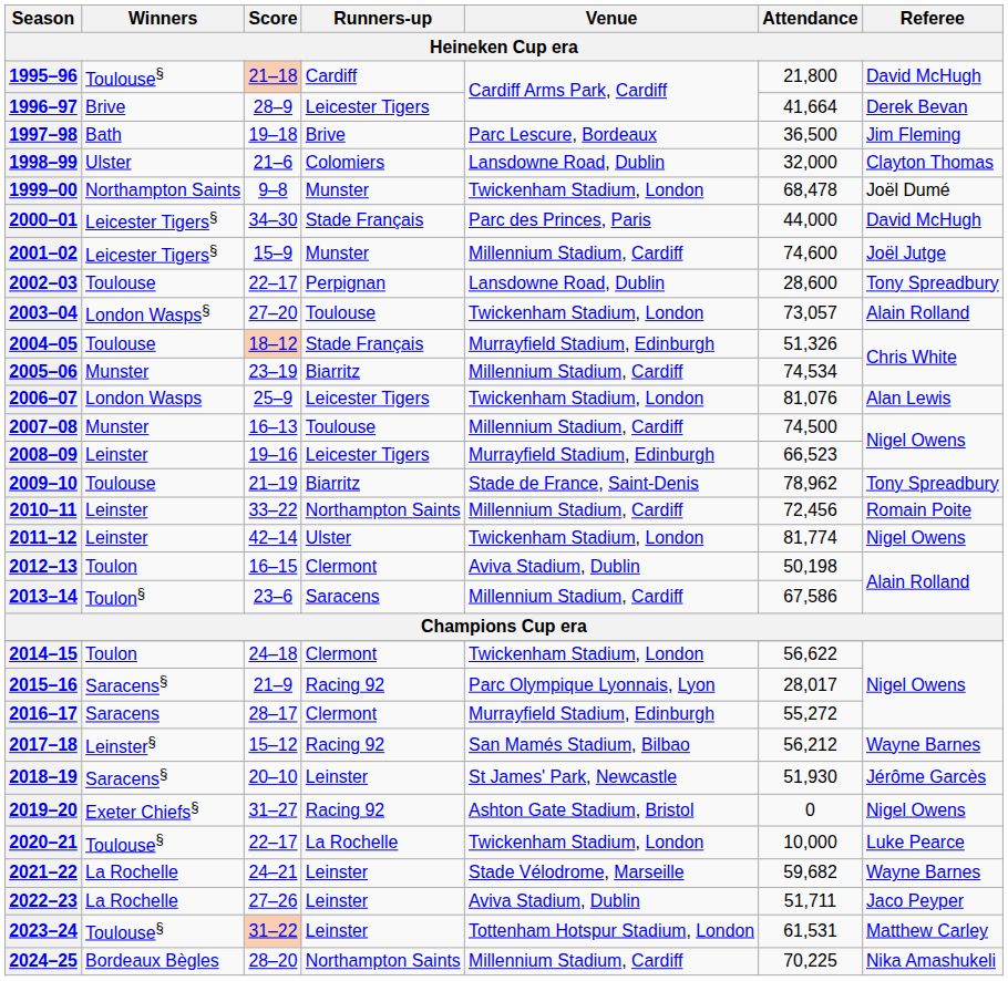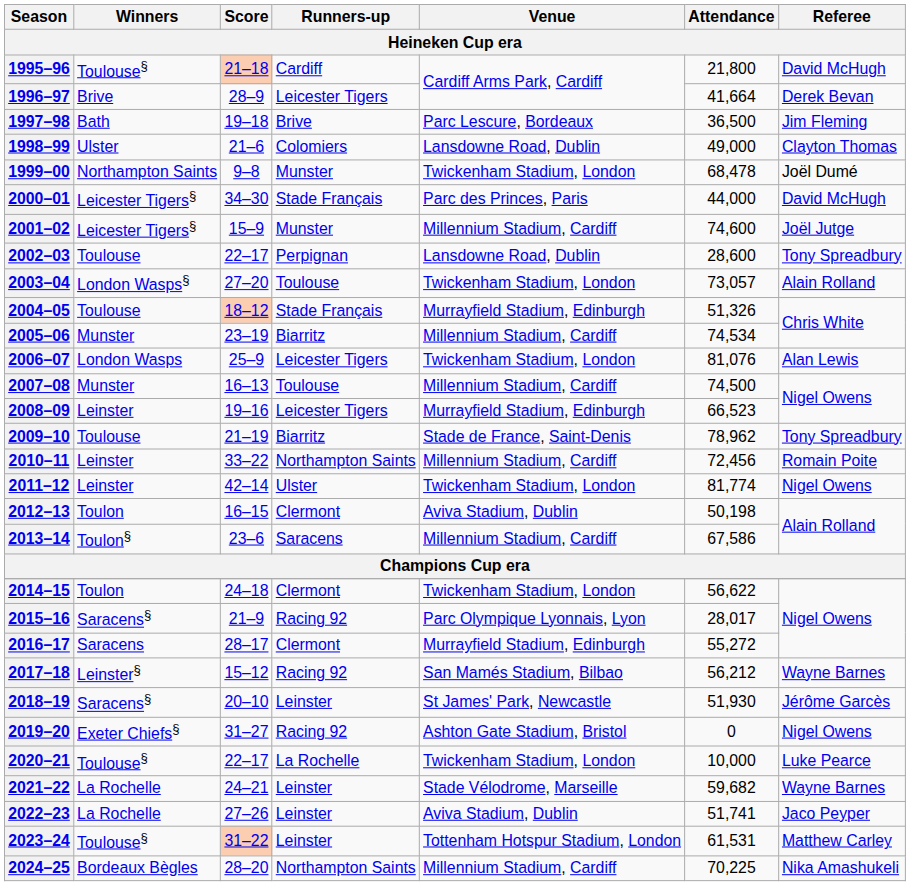1998–99 | Attendance: 32,000 -> 49,000
2022–23 | Attendance: 51,711 -> 51,741
